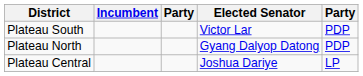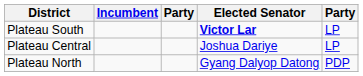Plateau South | Elected Senator: normal -> bold
Plateau South | column 5: PDP -> LP
rows swapped: Plateau North <-> Plateau Central
